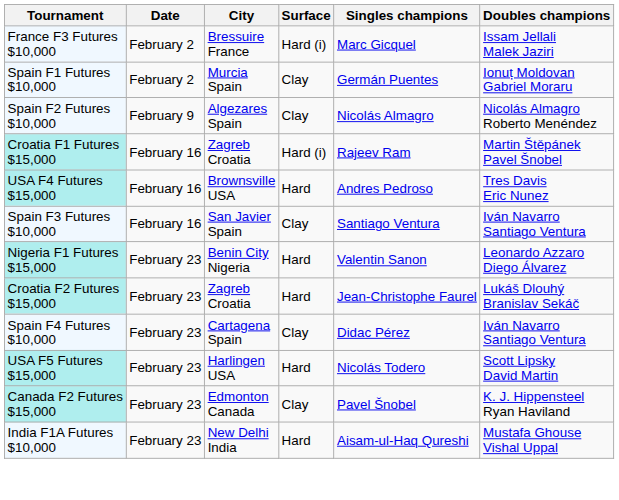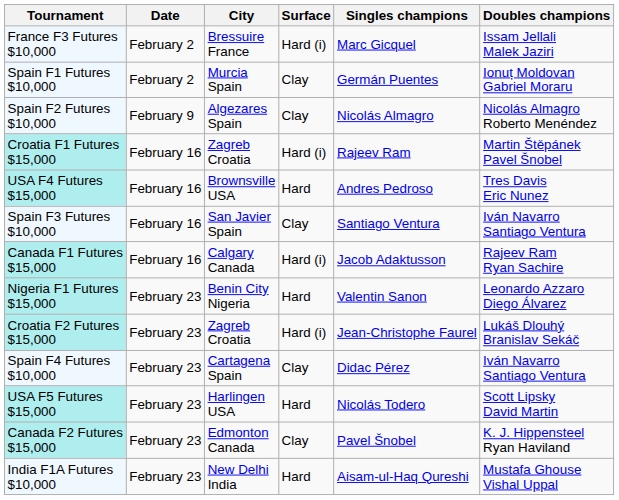+ row: Canada F1 Futures $15,000 | February 16 | Calgary Canada | Hard (i) | Jacob Adaktusson | Rajeev Ram Ryan Sachire
Croatia F2 Futures $15,000 | Surface: Hard -> Hard (i)
